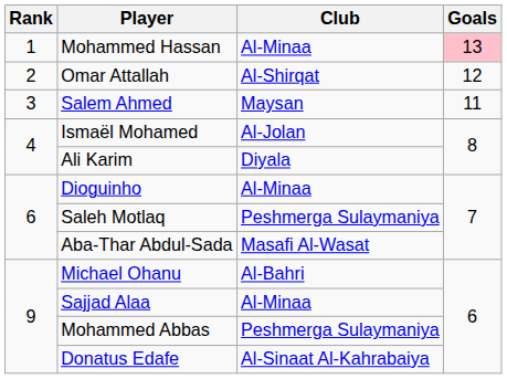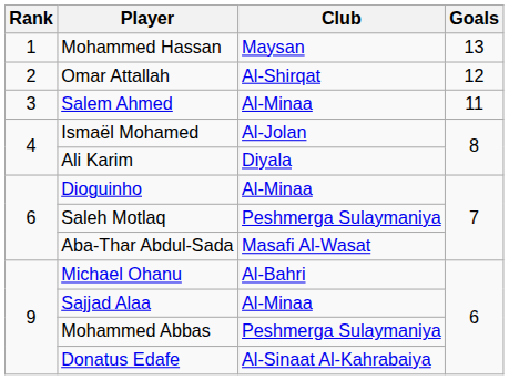Mohammed Hassan | Club: Al-Minaa -> Maysan
Mohammed Hassan | Goals: pink background -> no background
Salem Ahmed | Club: Maysan -> Al-Minaa
